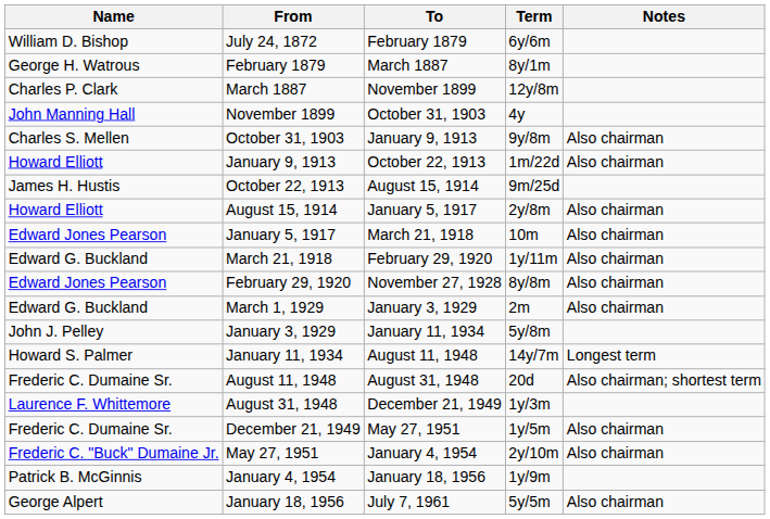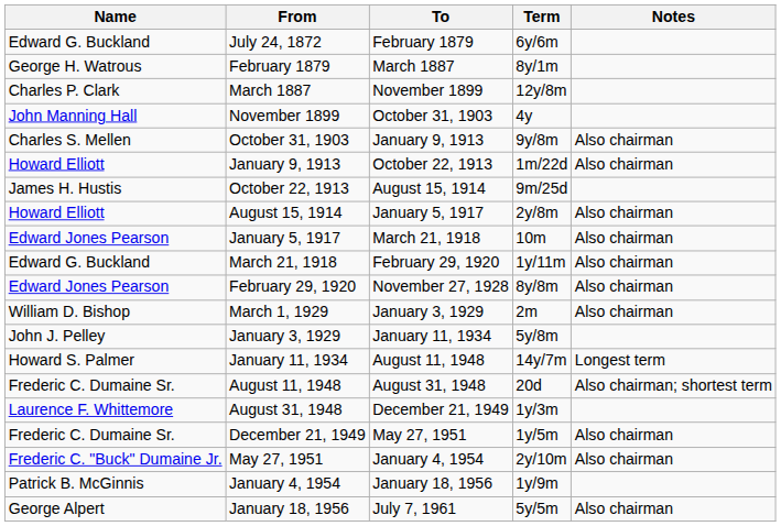July 24, 1872 | Name: William D. Bishop -> Edward G. Buckland
March 1, 1929 | Name: Edward G. Buckland -> William D. Bishop
